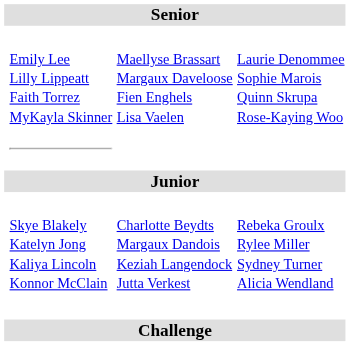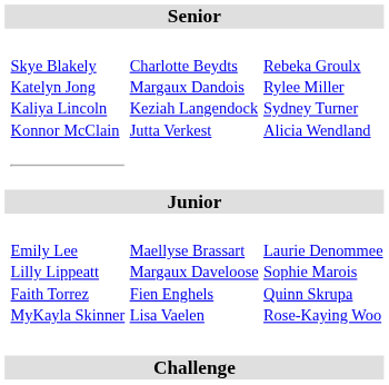rows swapped: Emily Lee Lilly Lippeatt Faith Torrez MyKayla Skinner <-> Skye Blakely Katelyn Jong Kaliya Lincoln Konnor McClain
